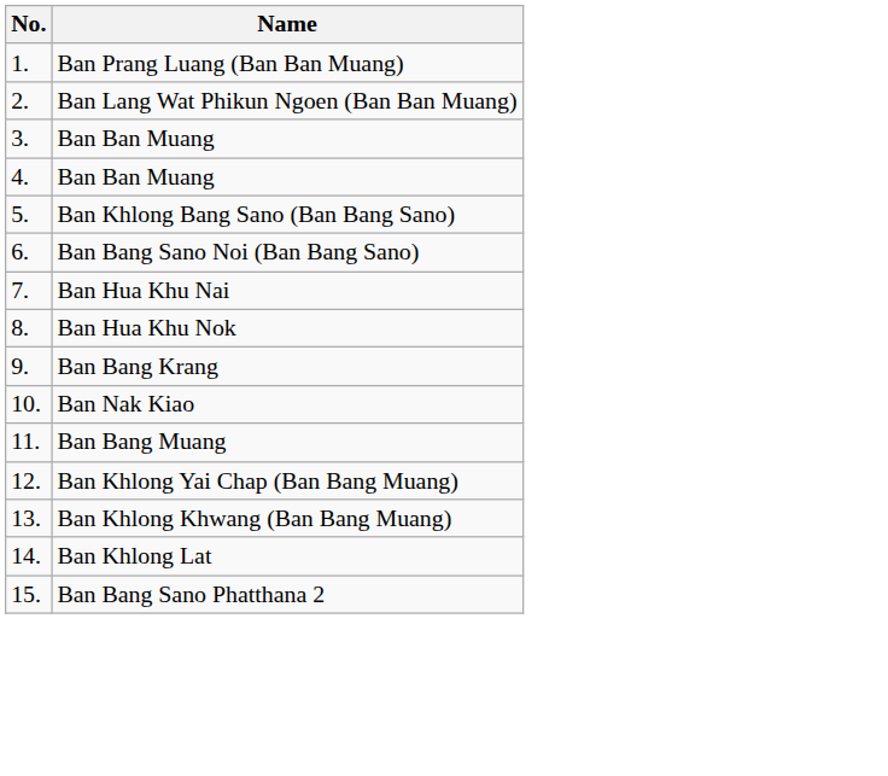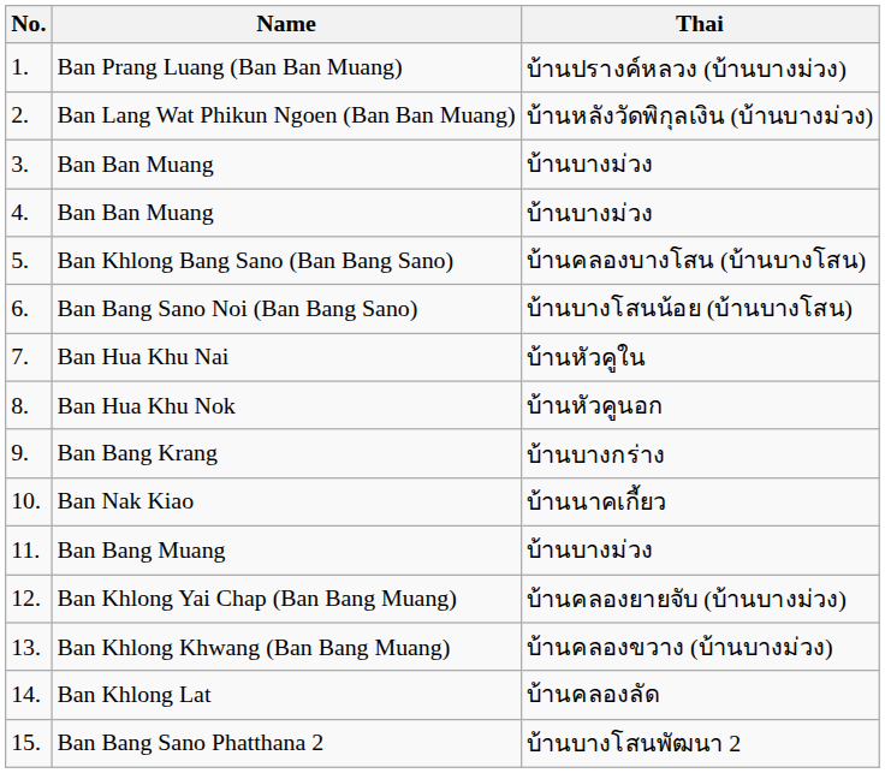+ column: Thai | บ้านปรางค์หลวง (บ้านบางม่วง) | บ้านหลังวัดพิกุลเงิน (บ้านบางม่วง) | บ้านบางม่วง | บ้านบางม่วง | บ้านคลองบางโสน (บ้านบางโสน) | บ้านบางโสนน้อย (บ้านบางโสน) | บ้านหัวคูใน | บ้านหัวคูนอก | บ้านบางกร่าง | บ้านนาคเกี้ยว | บ้านบางม่วง | บ้านคลองยายจับ (บ้านบางม่วง) | บ้านคลองขวาง (บ้านบางม่วง) | บ้านคลองลัด | บ้านบางโสนพัฒนา 2
